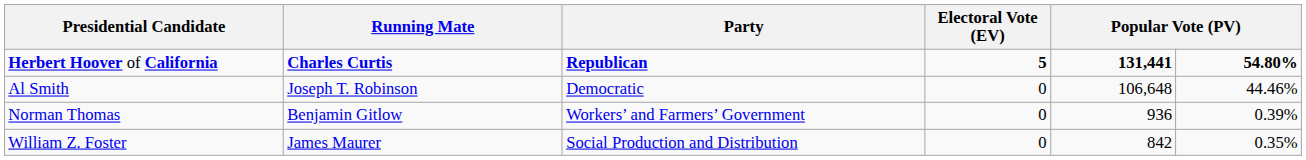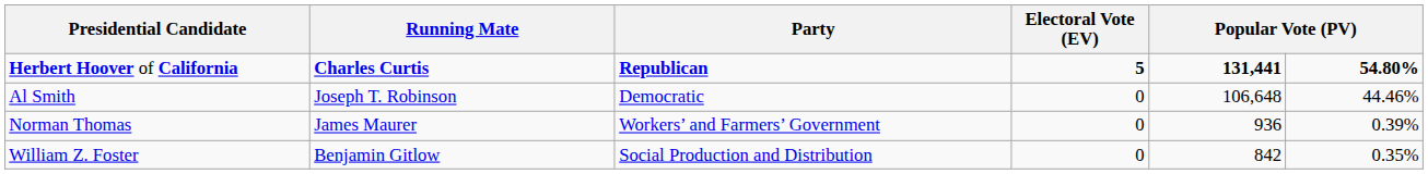Norman Thomas | Running Mate: Benjamin Gitlow -> James Maurer
William Z. Foster | Running Mate: James Maurer -> Benjamin Gitlow
